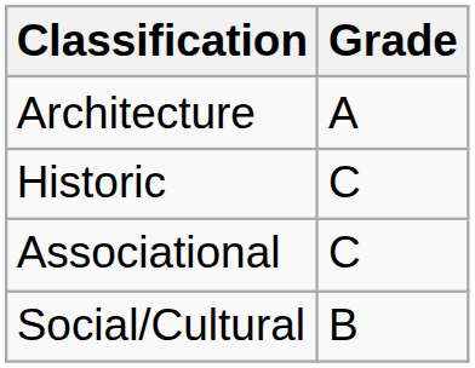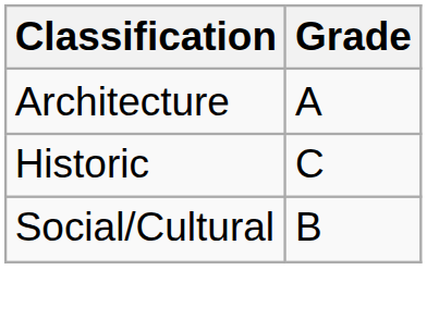- row: Associational | C
